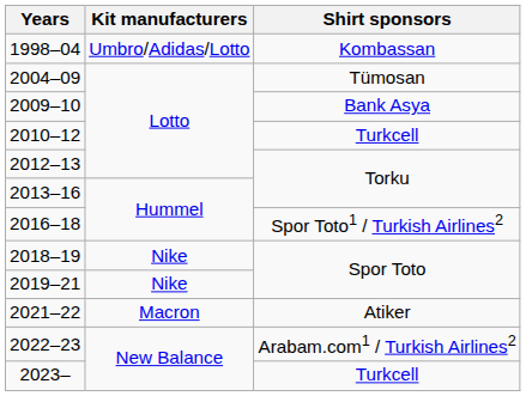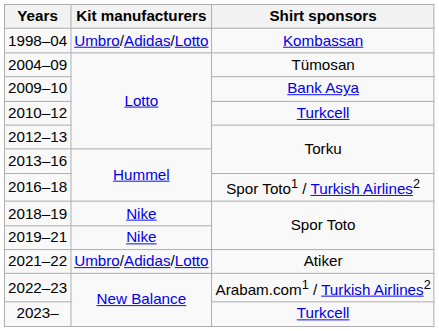2021–22 | Kit manufacturers: Macron -> Umbro/Adidas/Lotto
